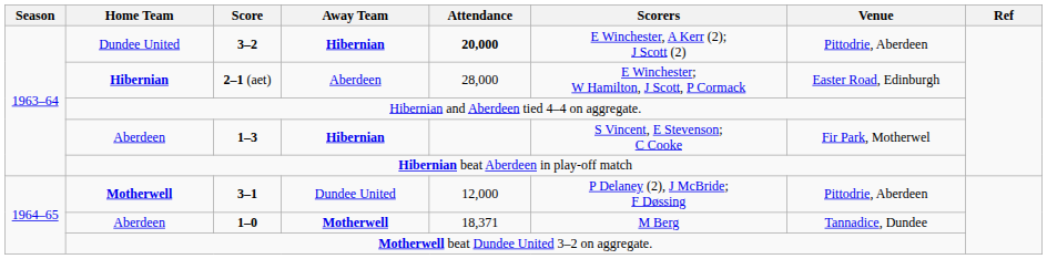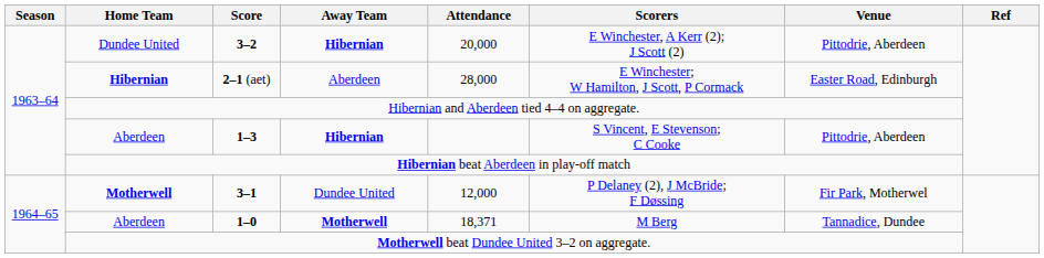3–2 | Attendance: bold -> normal
1–3 | Venue: Fir Park, Motherwel -> Pittodrie, Aberdeen
3–1 | Venue: Pittodrie, Aberdeen -> Fir Park, Motherwel
